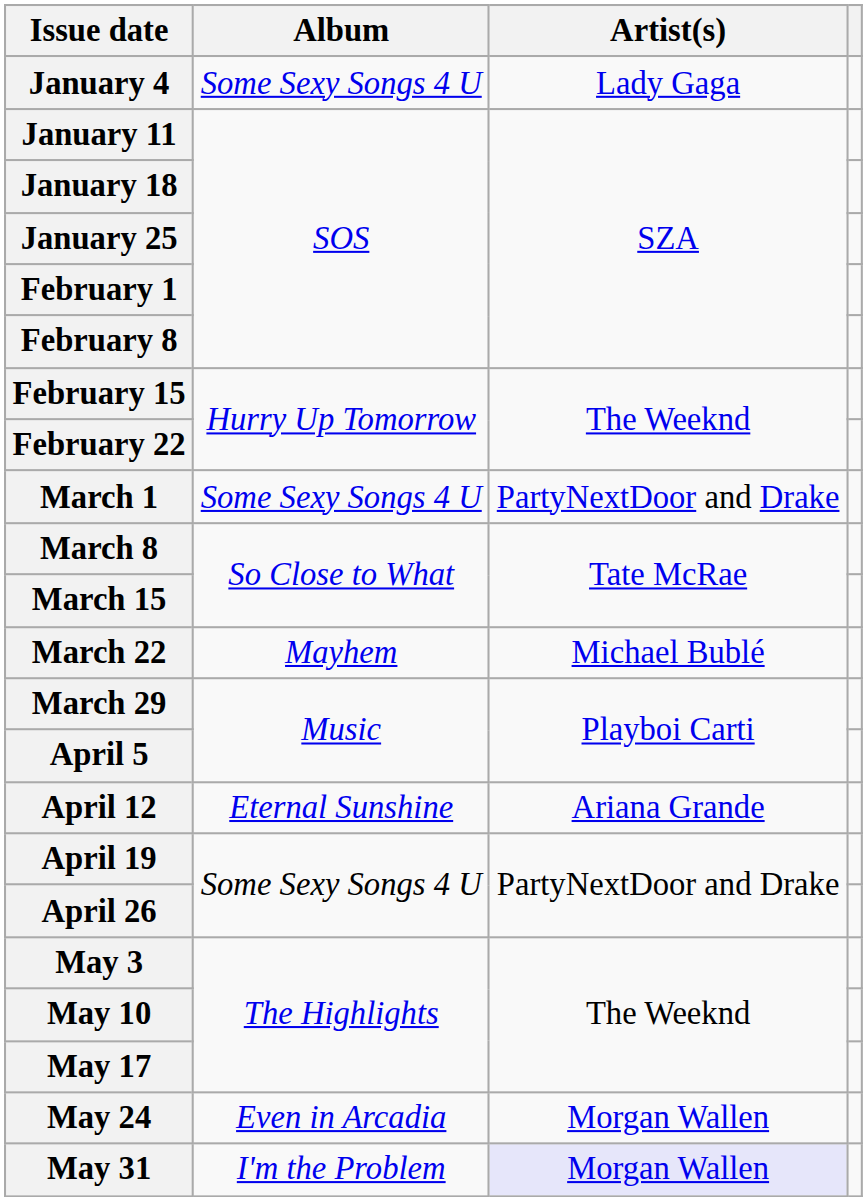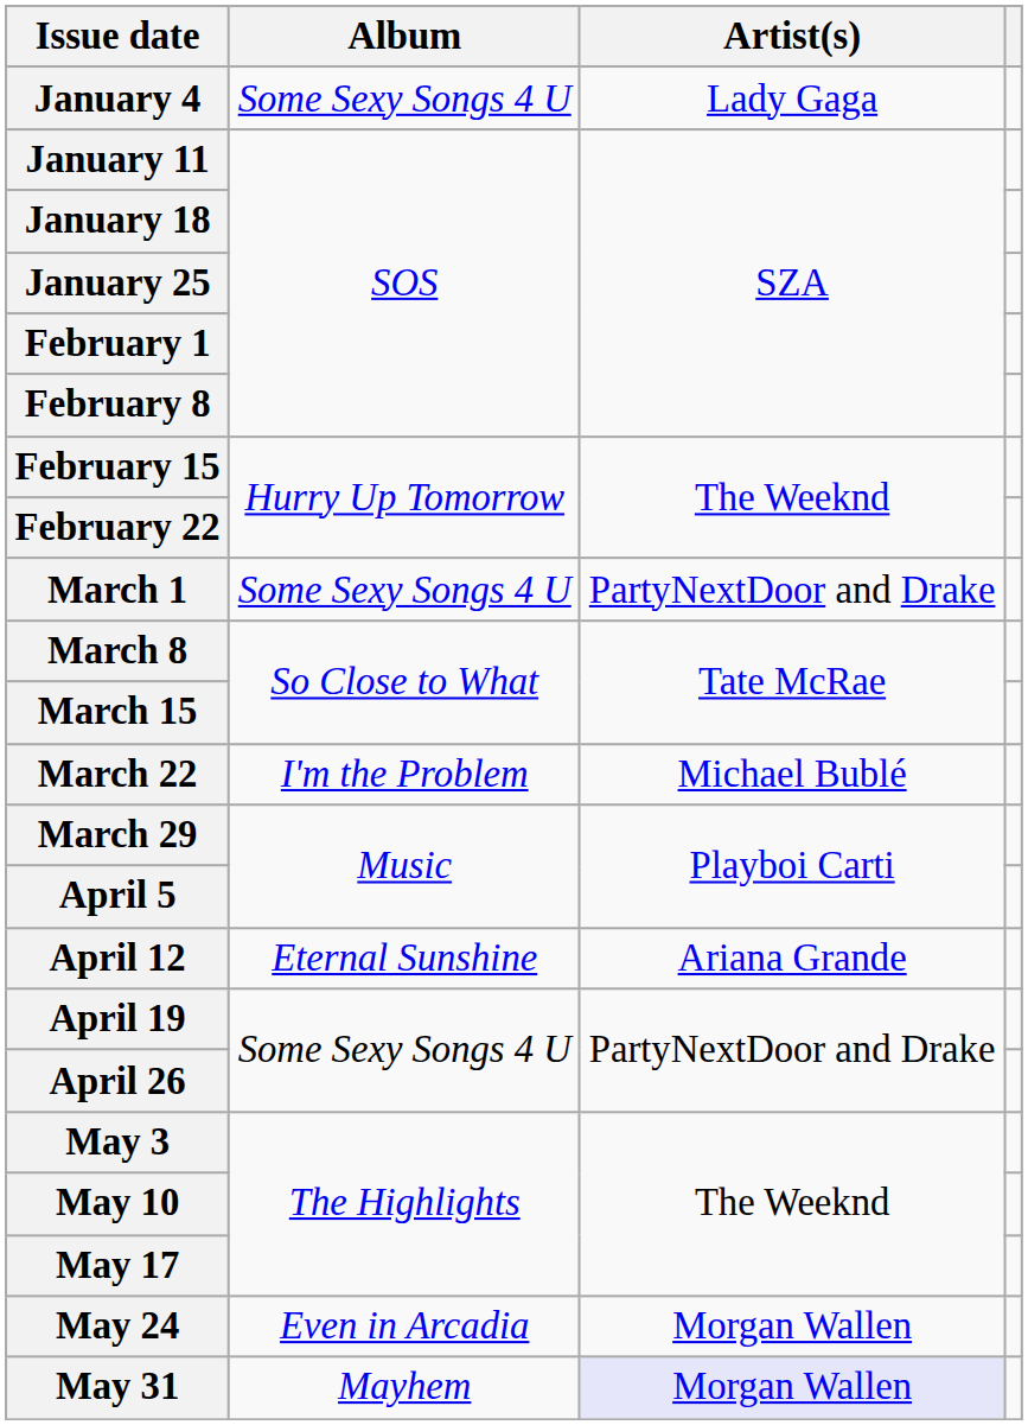March 22 | Album: Mayhem -> I'm the Problem
May 31 | Album: I'm the Problem -> Mayhem
